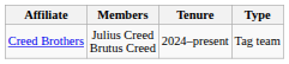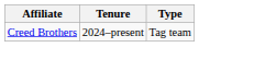- column: Members | Julius Creed Brutus Creed
